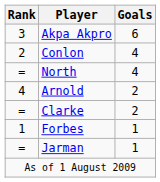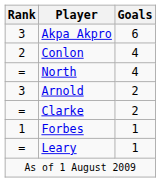Arnold | Rank: 4 -> 3
- row: = | Jarman | 1
+ row: = | Leary | 1
